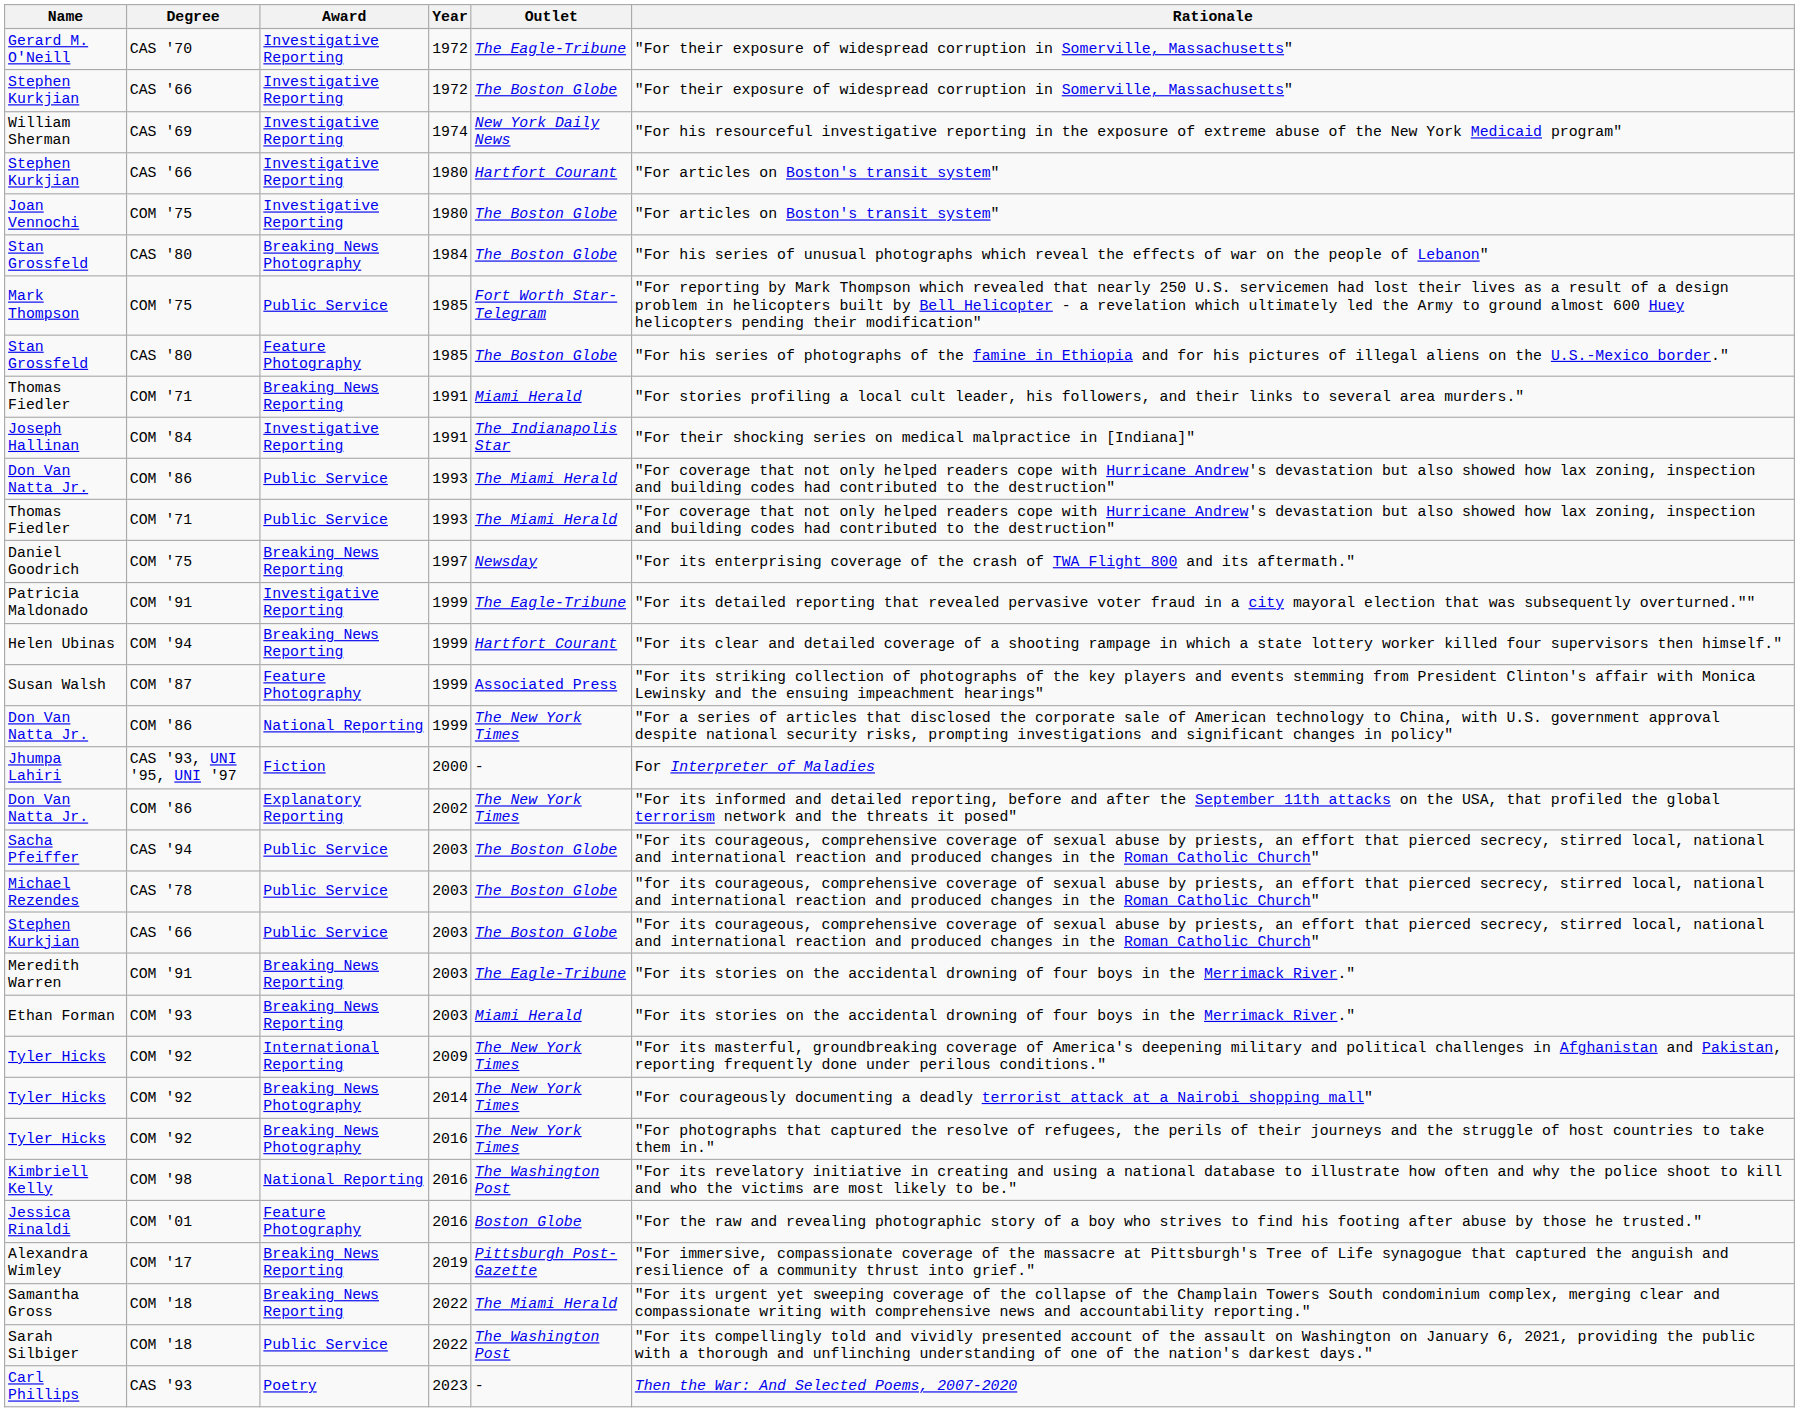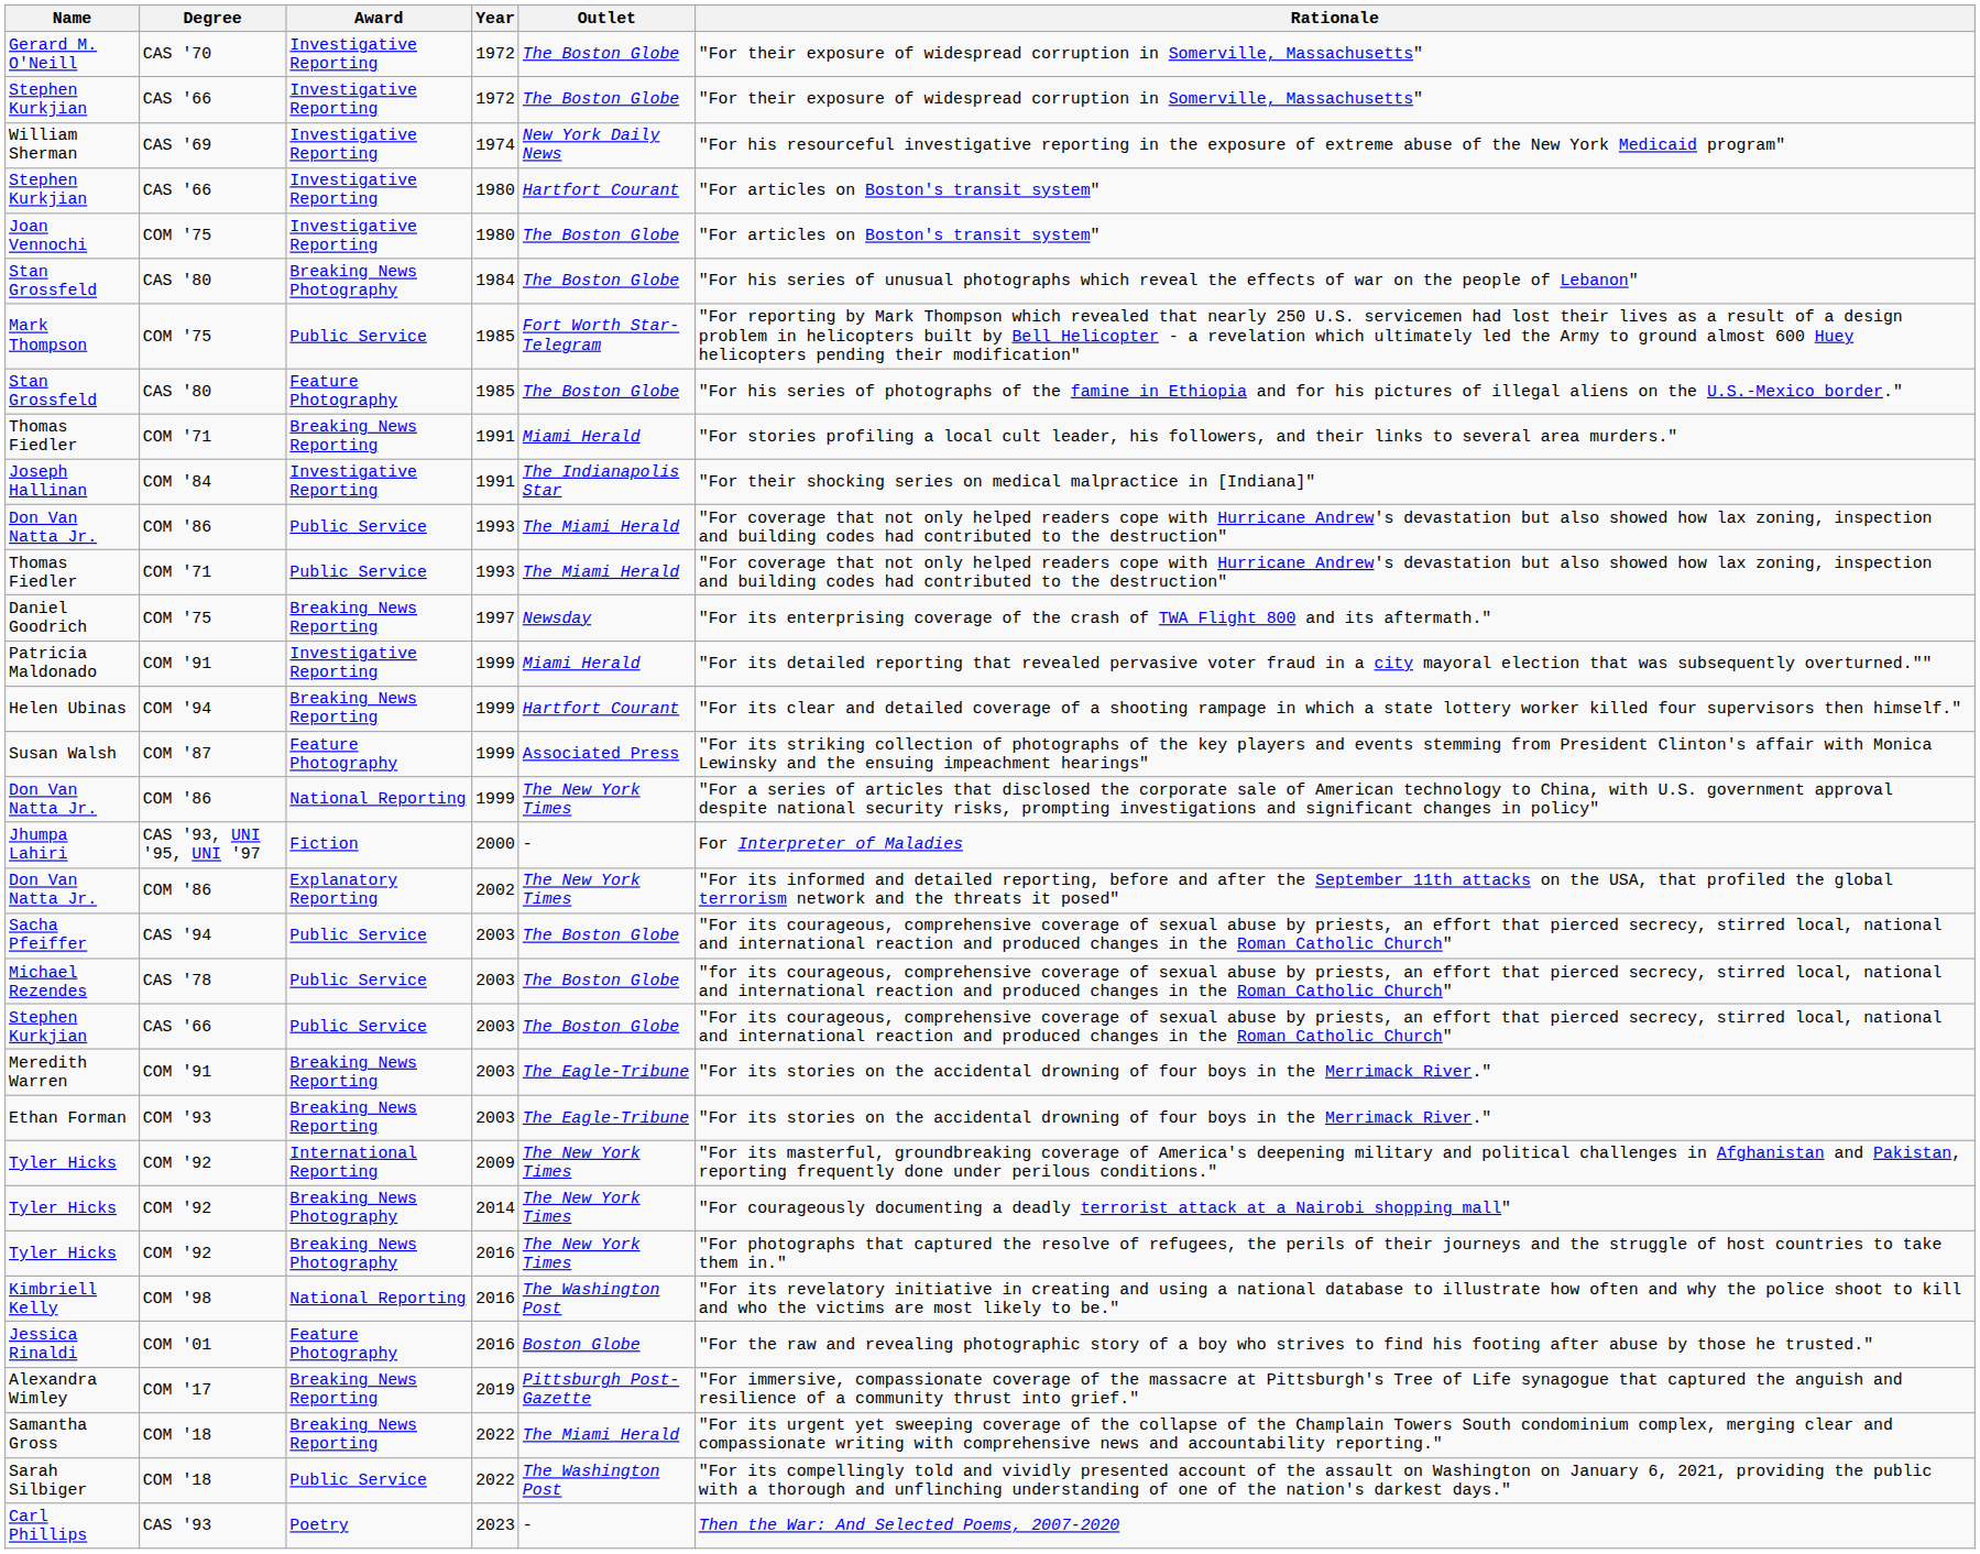Gerard M. O'Neill | Outlet: The Eagle-Tribune -> The Boston Globe
Patricia Maldonado | Outlet: The Eagle-Tribune -> Miami Herald
Ethan Forman | Outlet: Miami Herald -> The Eagle-Tribune
